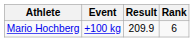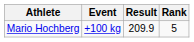Mario Hochberg | Rank: 6 -> 5
